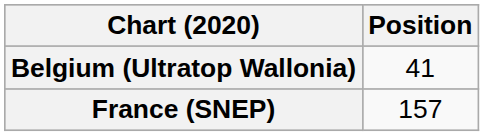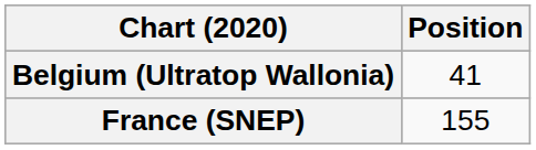France (SNEP) | Position: 157 -> 155
